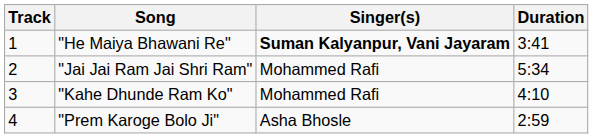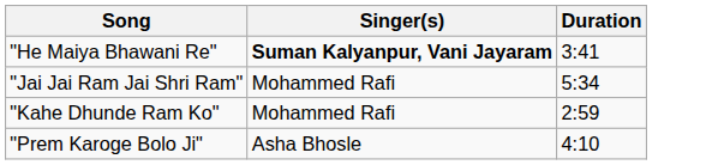- column: Track | 1 | 2 | 3 | 4
"Kahe Dhunde Ram Ko" | Duration: 4:10 -> 2:59
"Prem Karoge Bolo Ji" | Duration: 2:59 -> 4:10
